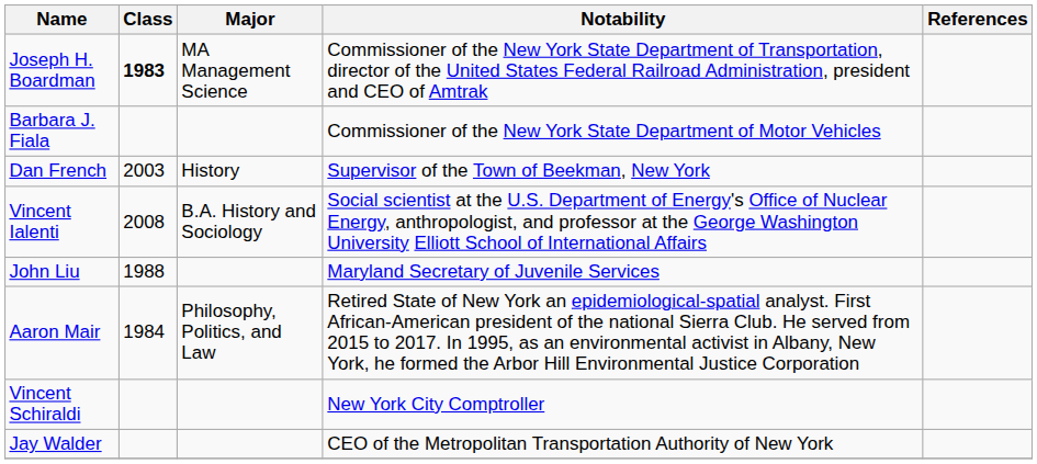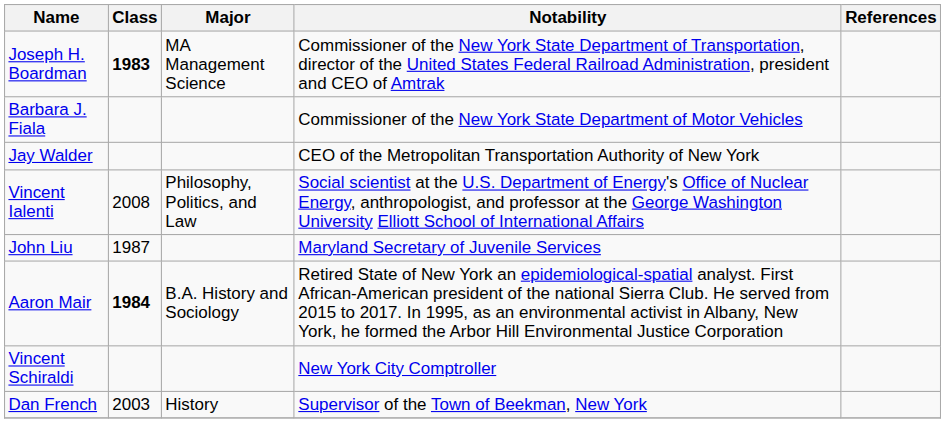rows swapped: Dan French <-> Jay Walder
Vincent Ialenti | Major: B.A. History and Sociology -> Philosophy, Politics, and Law
John Liu | Class: 1988 -> 1987
Aaron Mair | Class: normal -> bold
Aaron Mair | Major: Philosophy, Politics, and Law -> B.A. History and Sociology
